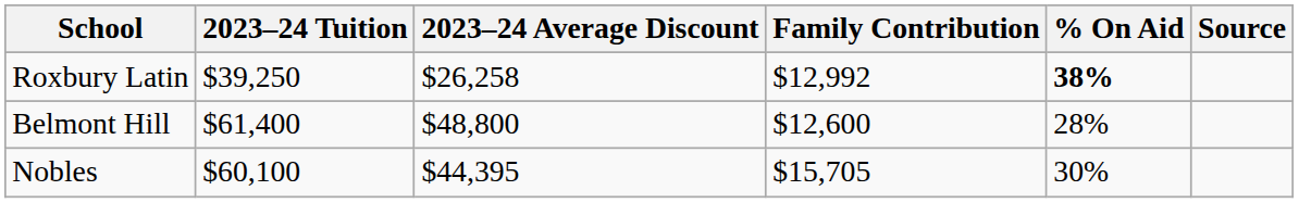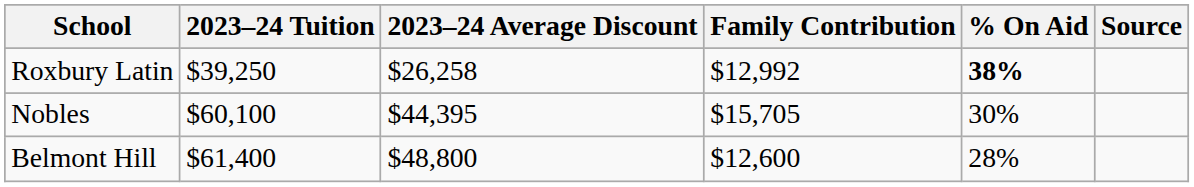rows swapped: Belmont Hill <-> Nobles
